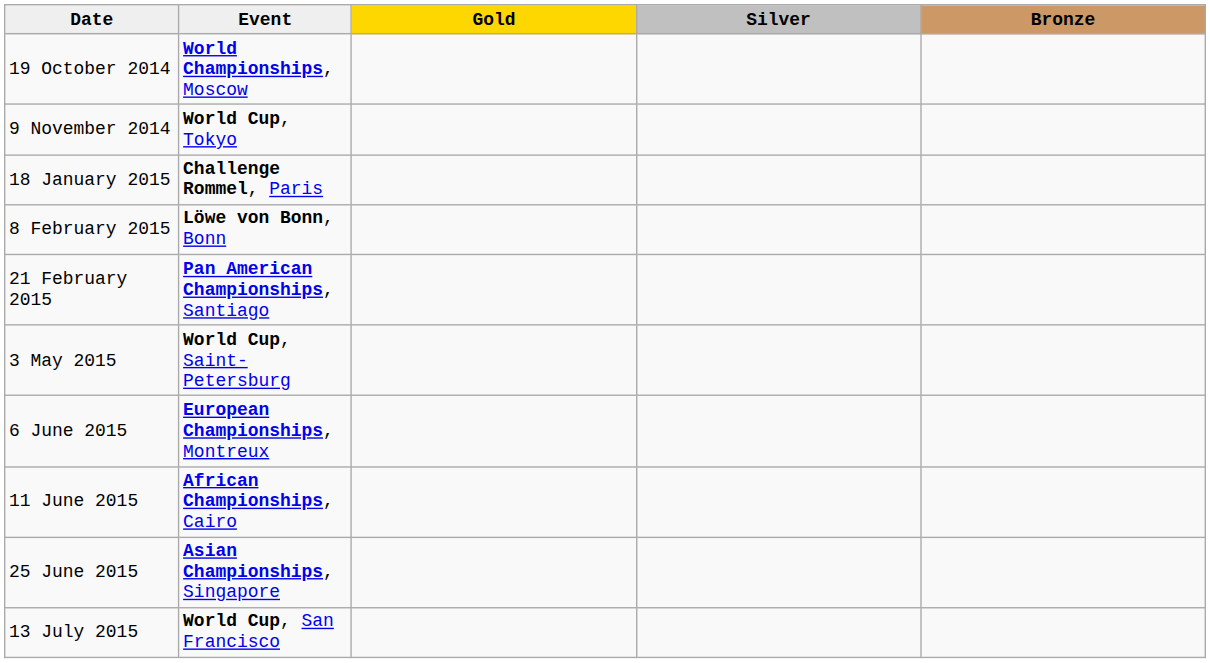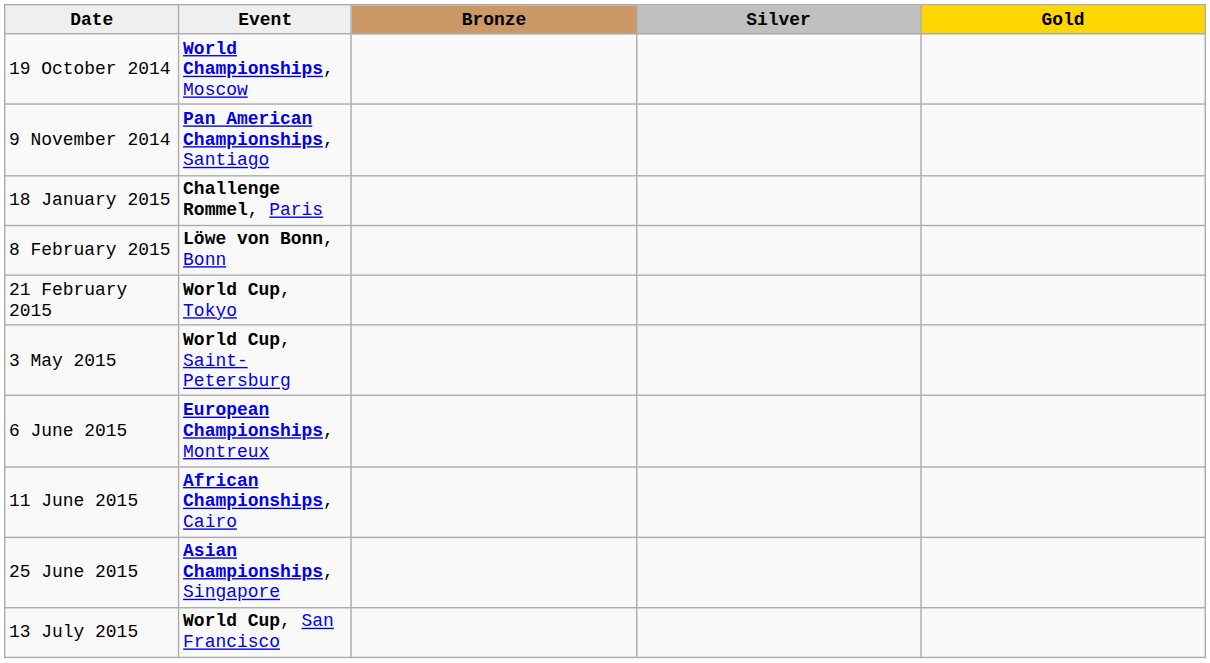columns swapped: Gold <-> Bronze
9 November 2014 | Event: World Cup, Tokyo -> Pan American Championships, Santiago
21 February 2015 | Event: Pan American Championships, Santiago -> World Cup, Tokyo
